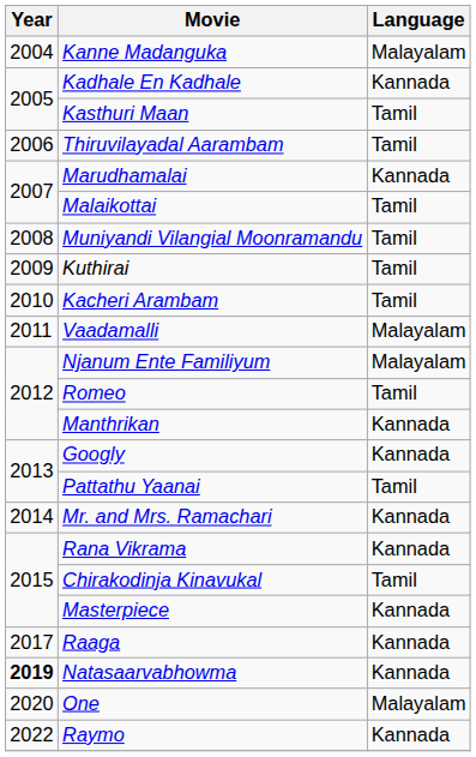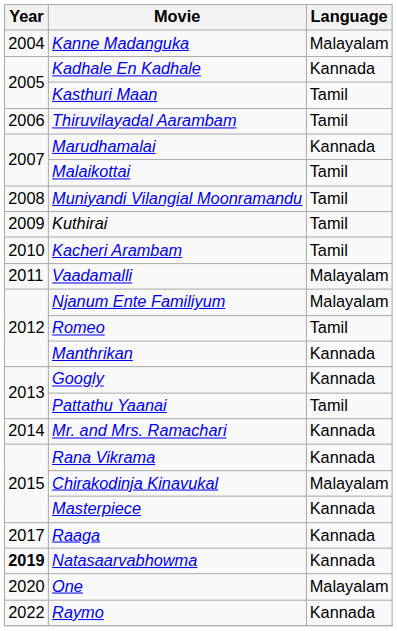Chirakodinja Kinavukal | Language: Tamil -> Malayalam
